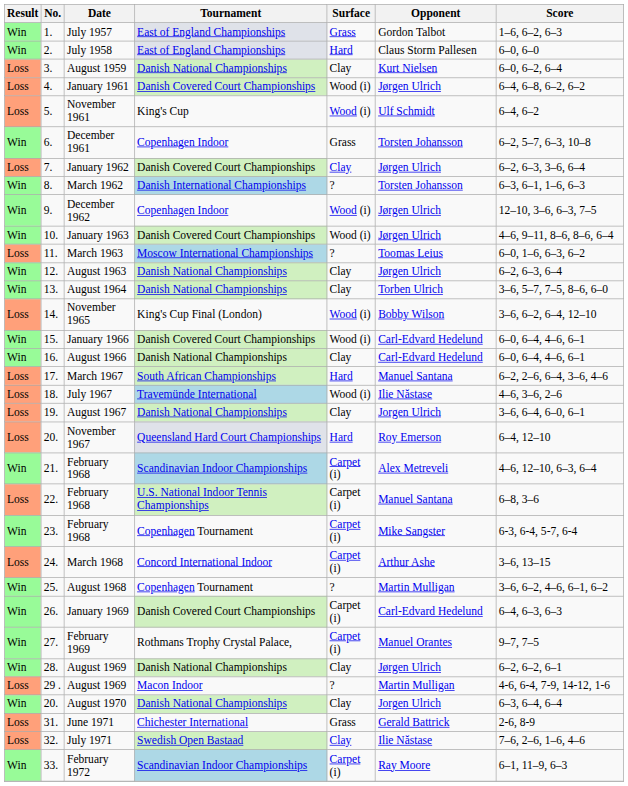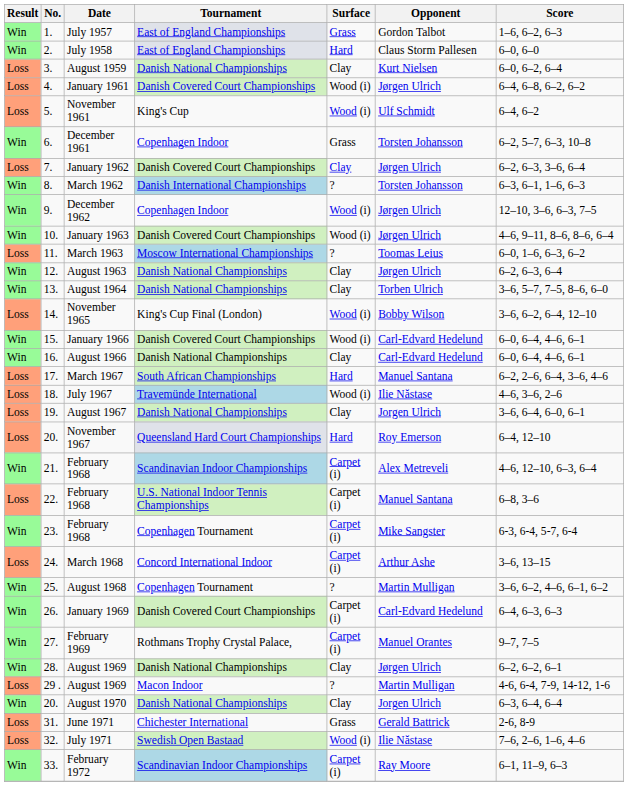July 1971 | Surface: Clay -> Wood (i)
